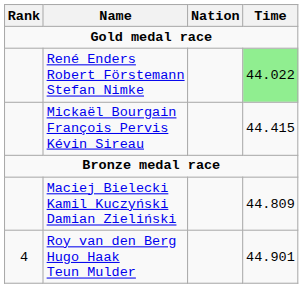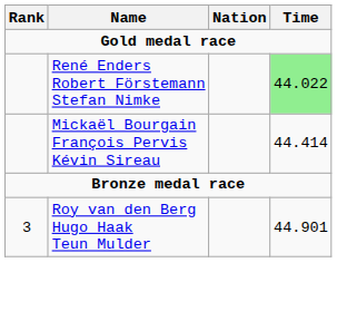Mickaël Bourgain François Pervis Kévin Sireau | Time: 44.415 -> 44.414
- row: Maciej Bielecki Kamil Kuczyński Damian Zieliński | 44.809
Roy van den Berg Hugo Haak Teun Mulder | Rank: 4 -> 3
